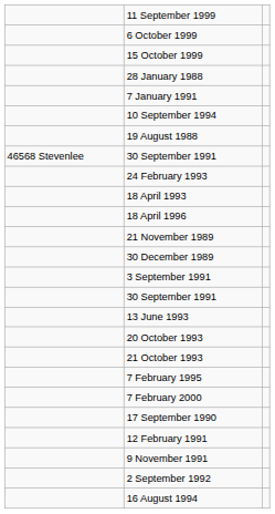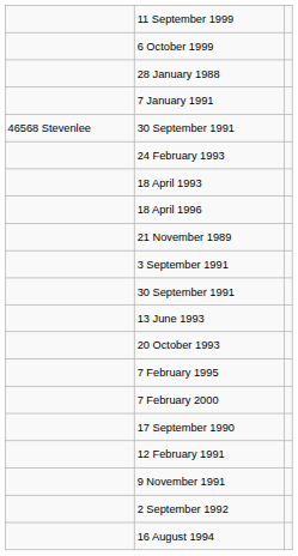- row: 15 October 1999
- row: 10 September 1994
- row: 19 August 1988
- row: 30 December 1989
- row: 21 October 1993
